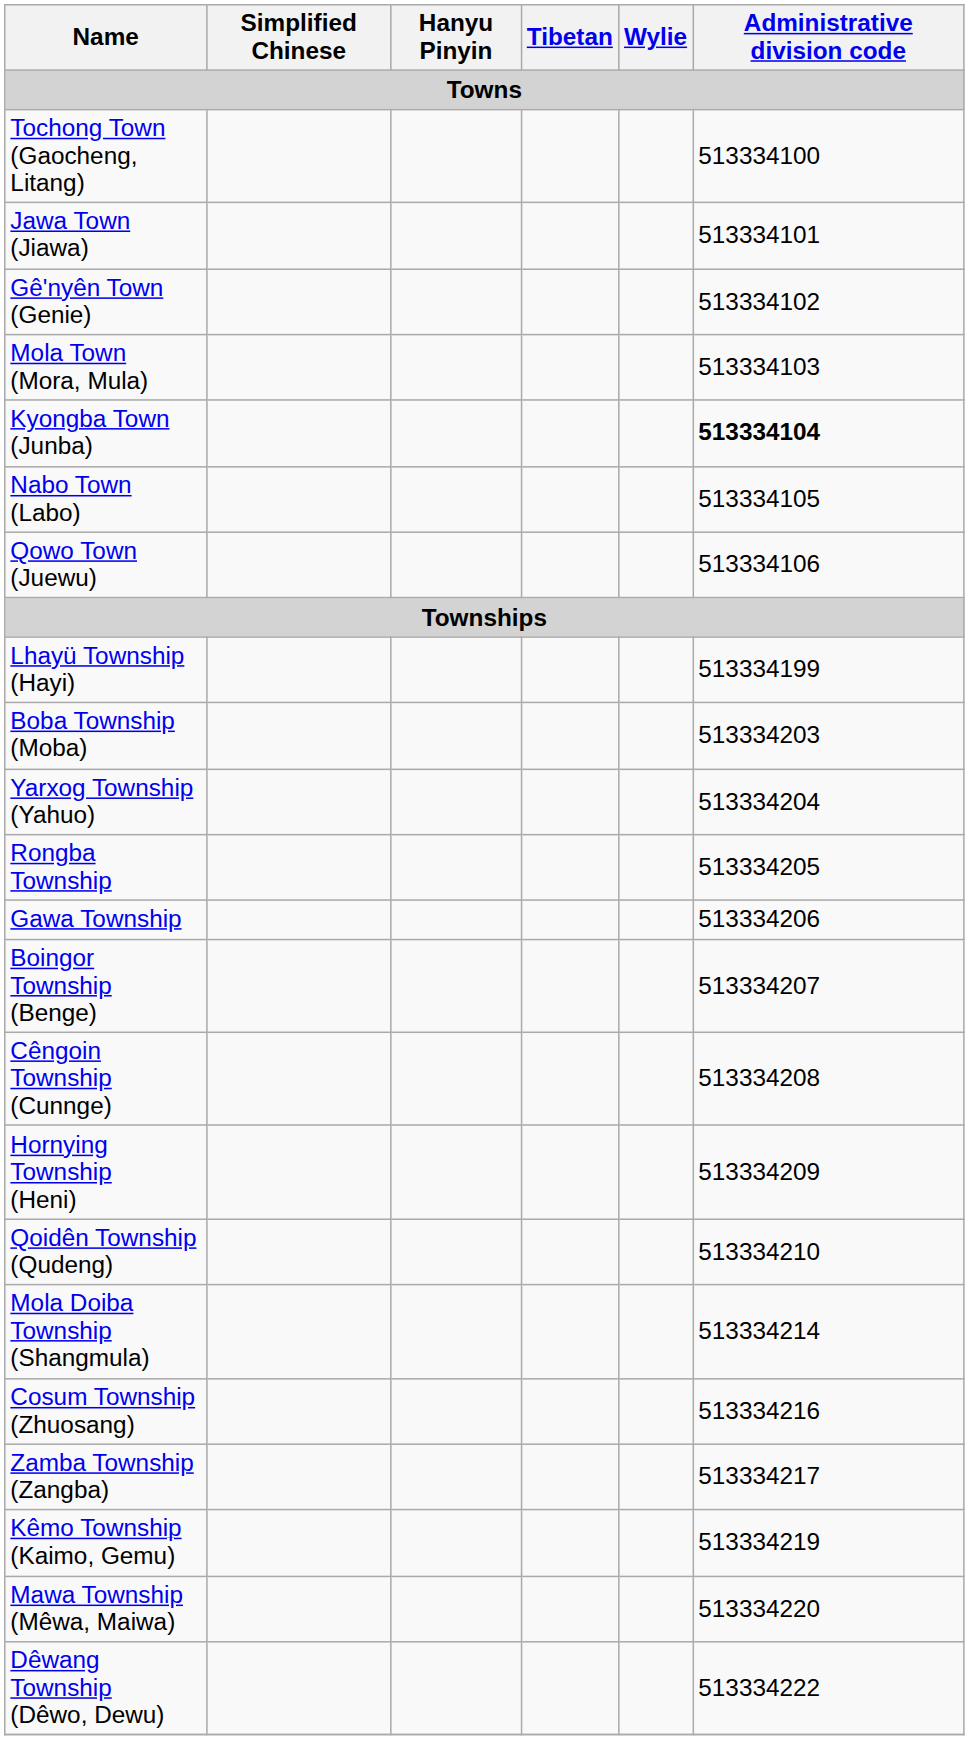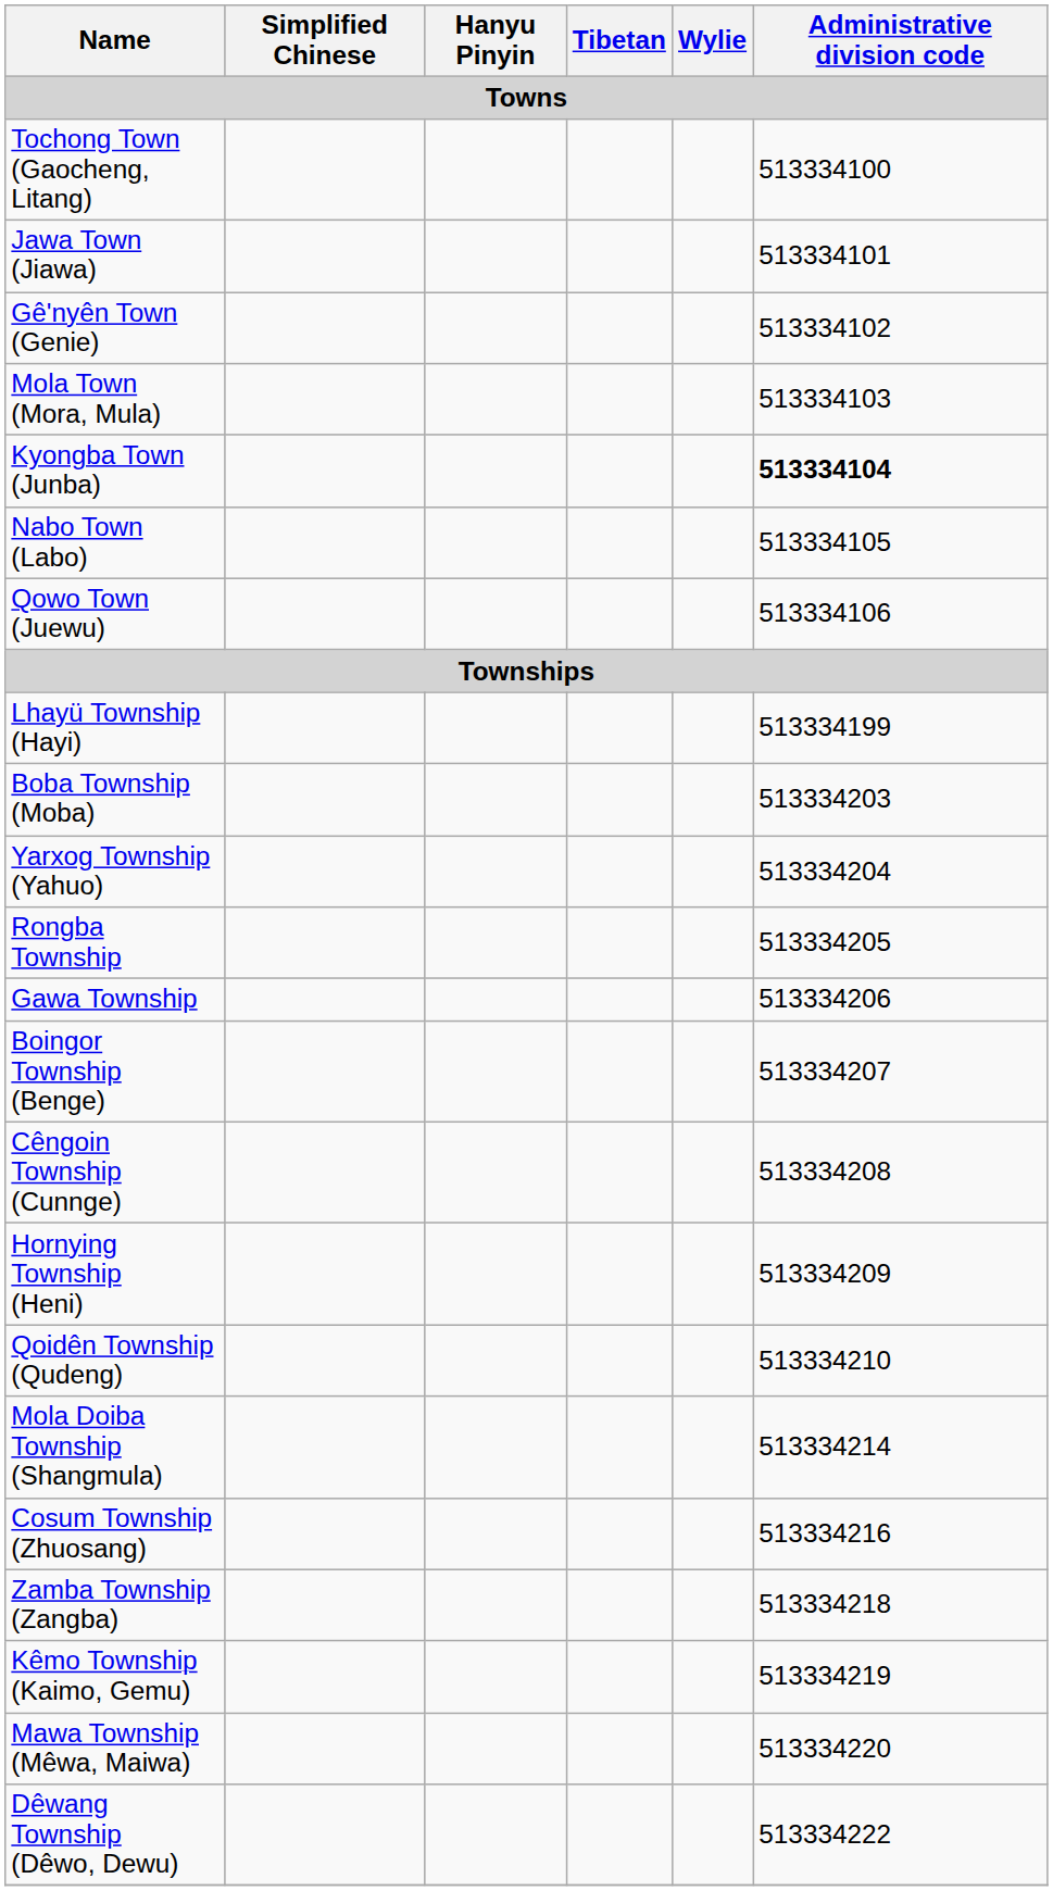Zamba Township (Zangba) | Administrative division code: 513334217 -> 513334218
